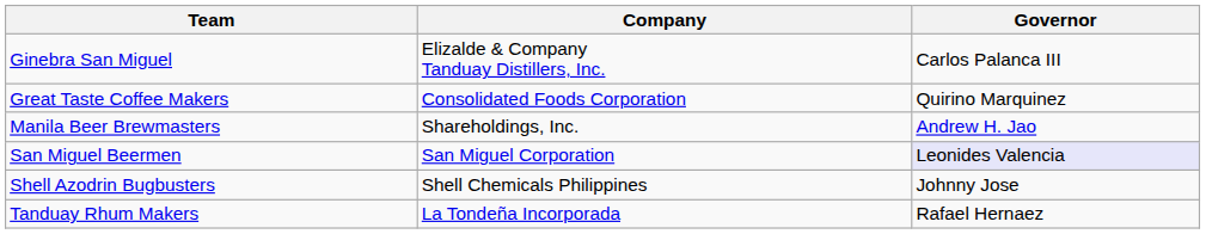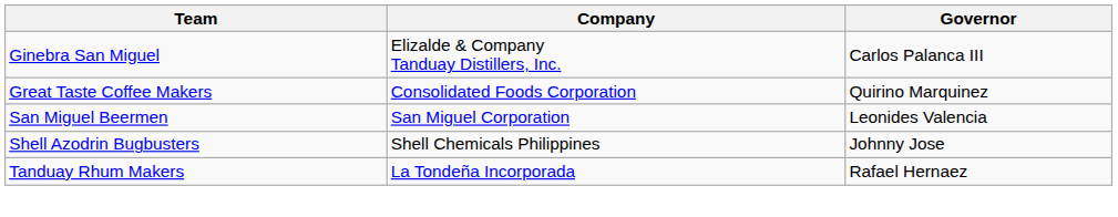- row: Manila Beer Brewmasters | Shareholdings, Inc. | Andrew H. Jao
San Miguel Beermen | Governor: lavender background -> no background
